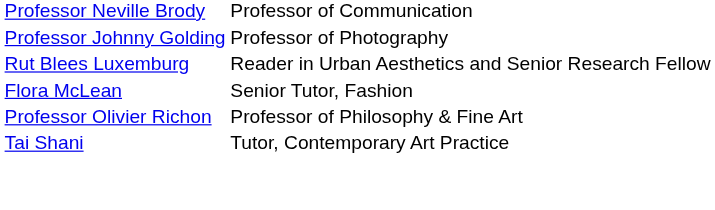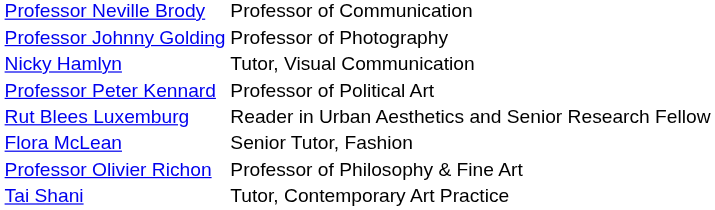+ row: Nicky Hamlyn | Tutor, Visual Communication
+ row: Professor Peter Kennard | Professor of Political Art
